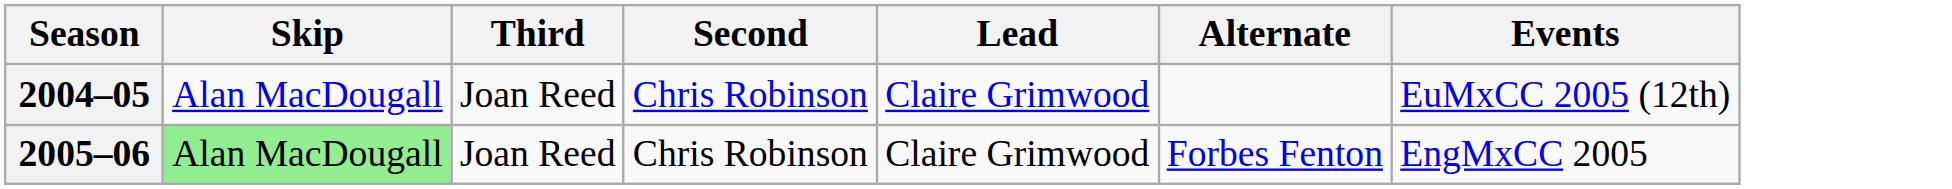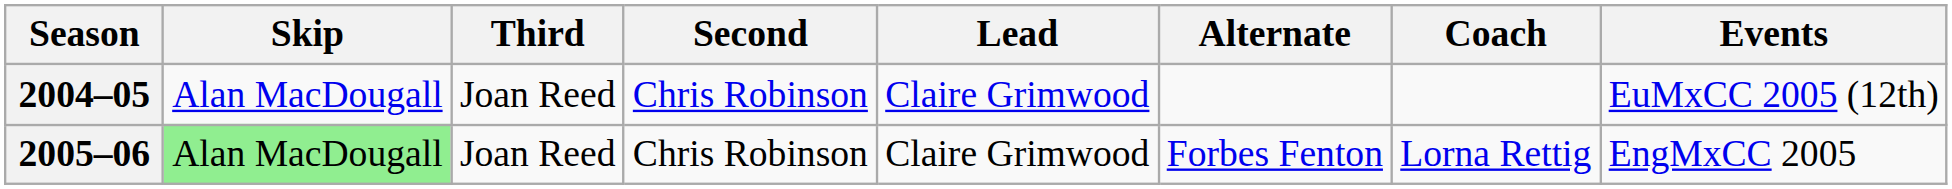+ column: Coach | Lorna Rettig
